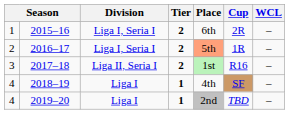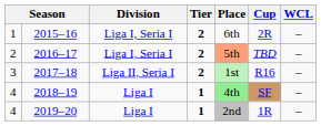2016–17 | Cup: 1R -> TBD
2018–19 | Place: no background -> lightgreen background
2019–20 | Cup: TBD -> 1R
